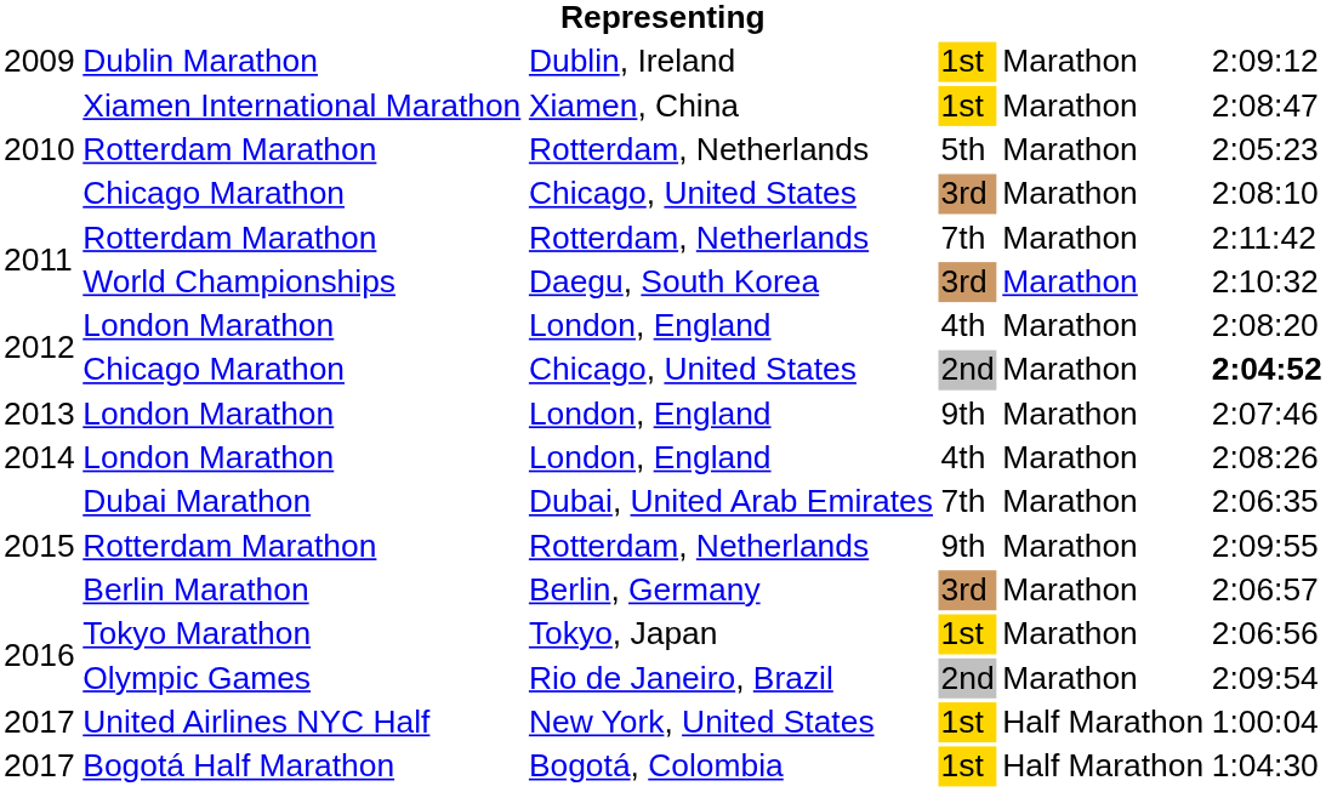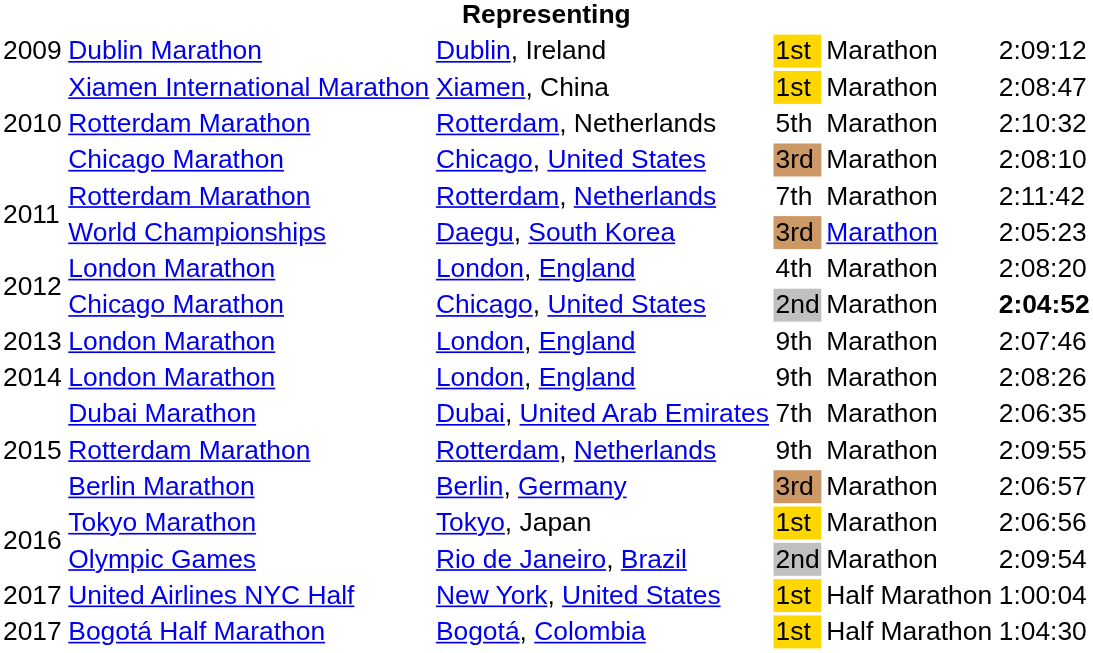2010 / Rotterdam Marathon | column 6: 2:05:23 -> 2:10:32
World Championships | column 6: 2:10:32 -> 2:05:23
2014 / London Marathon | column 4: 4th -> 9th
